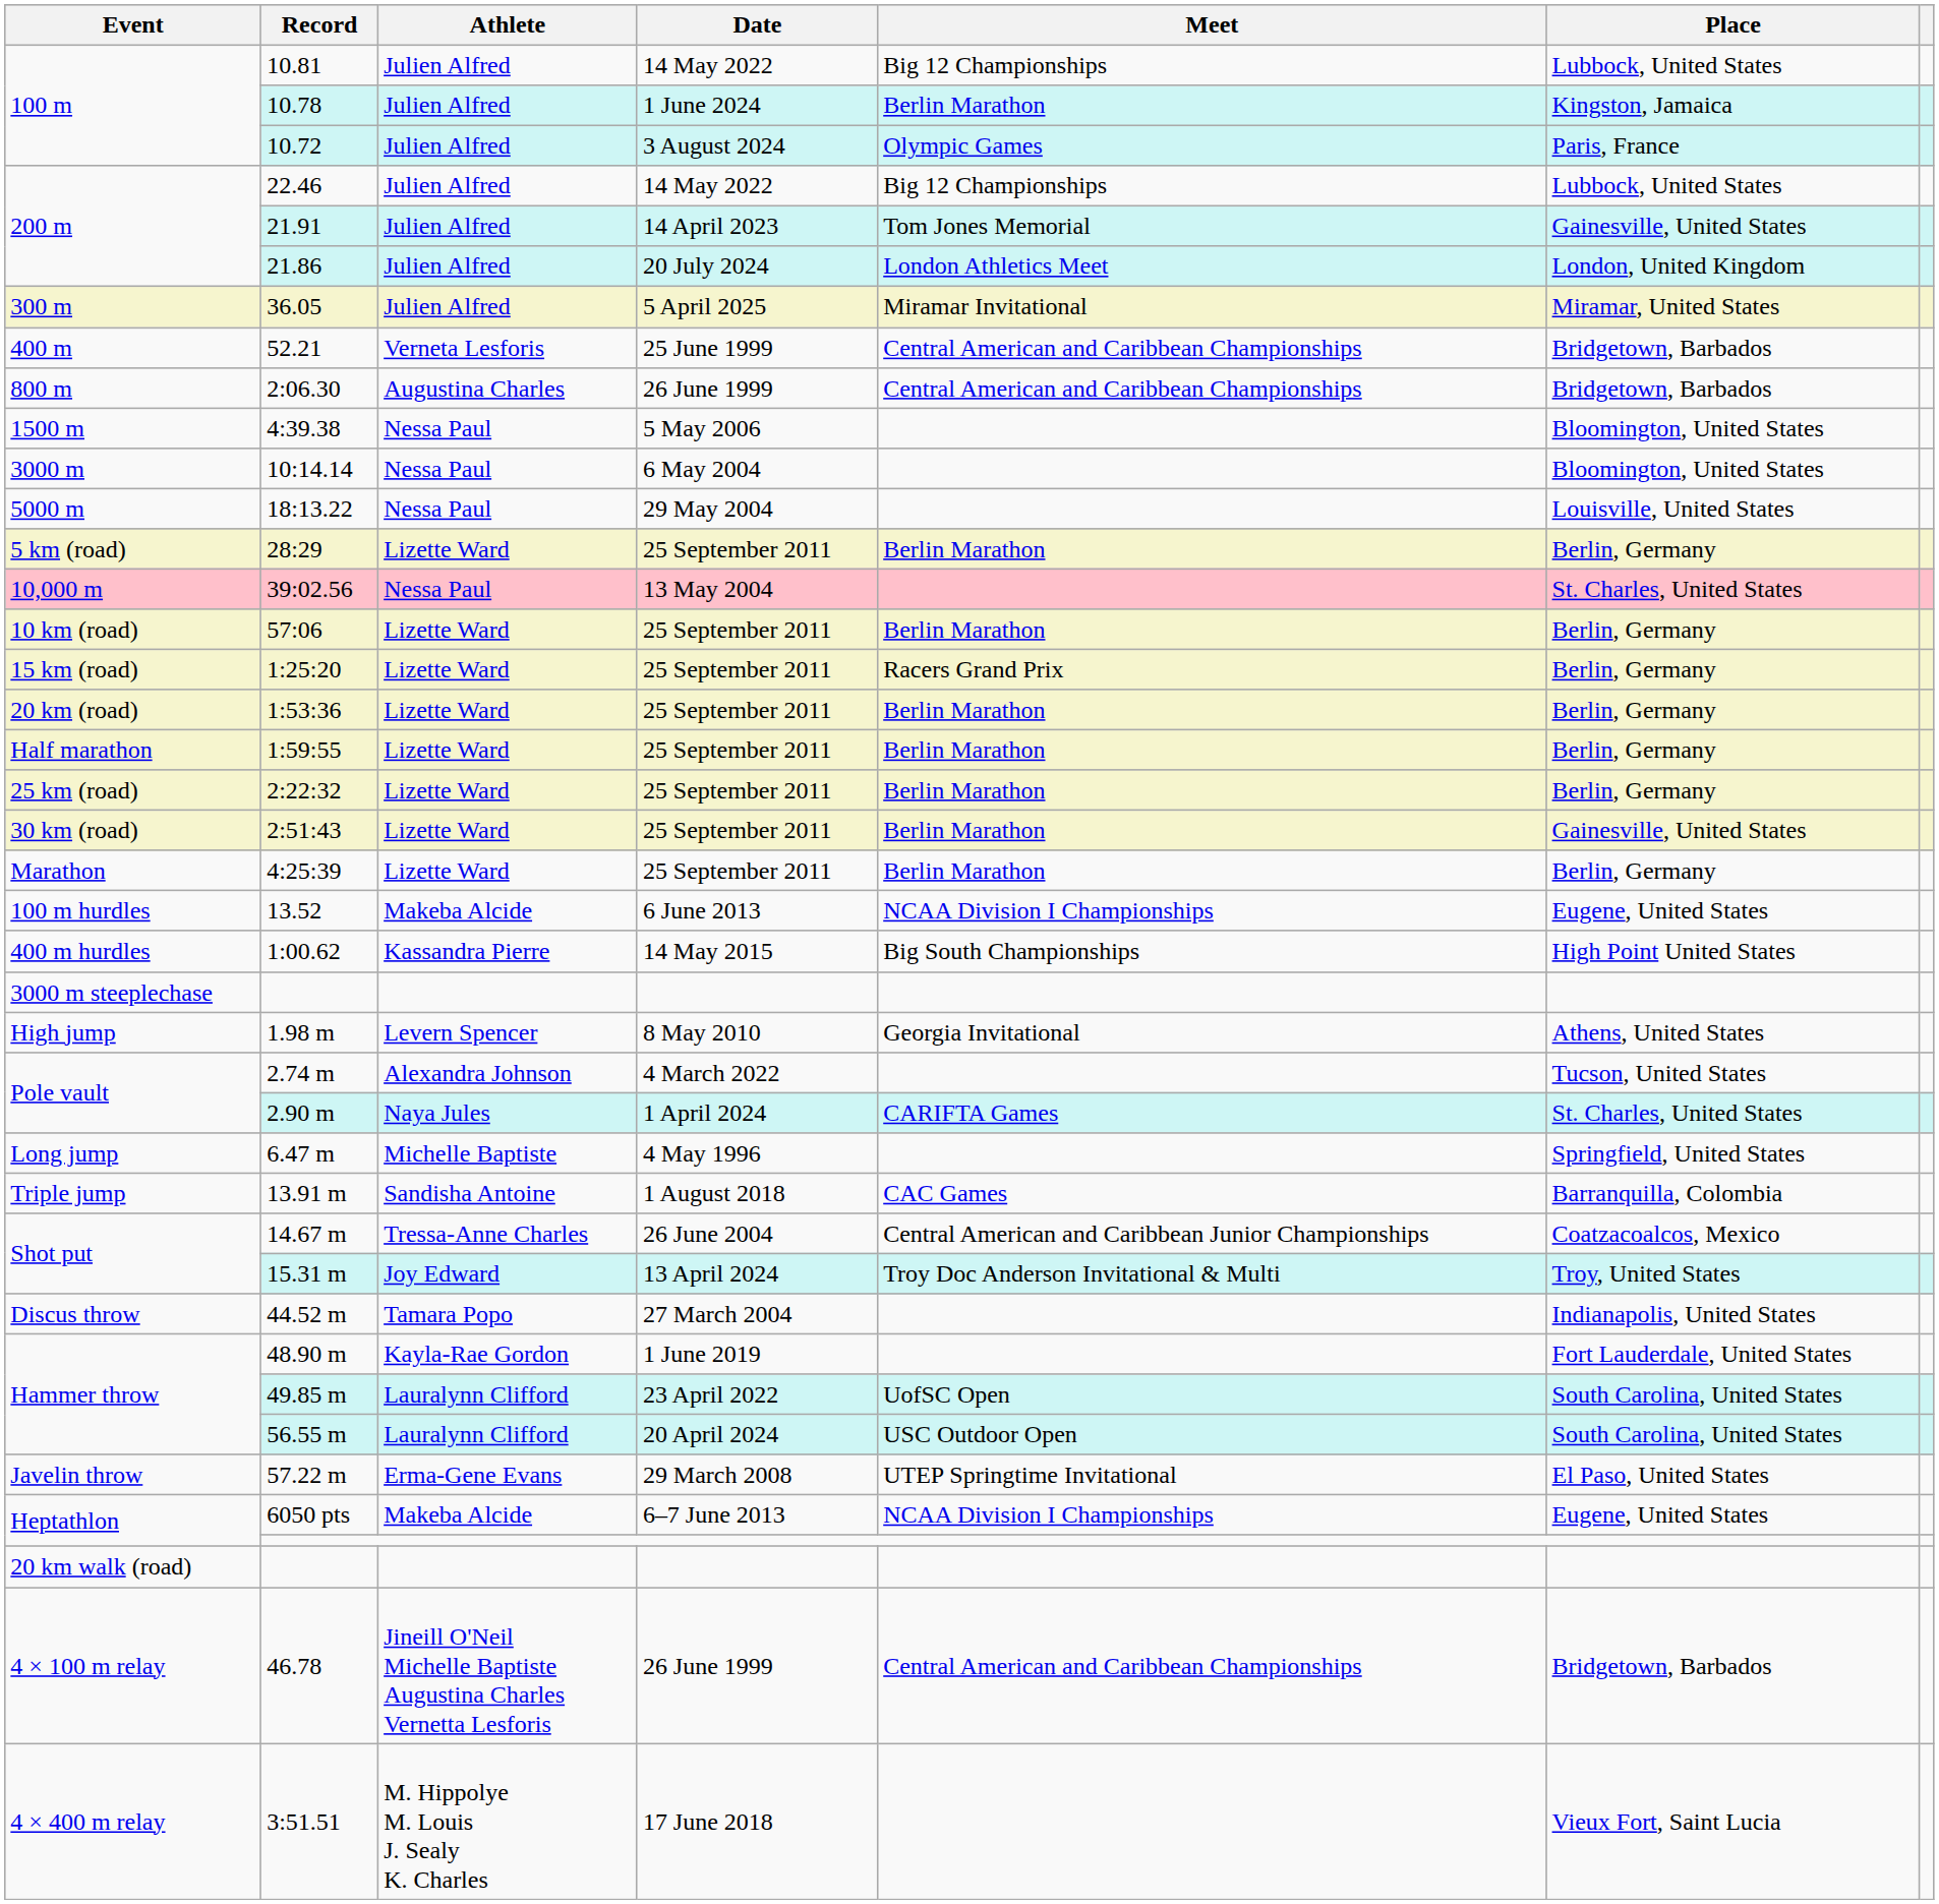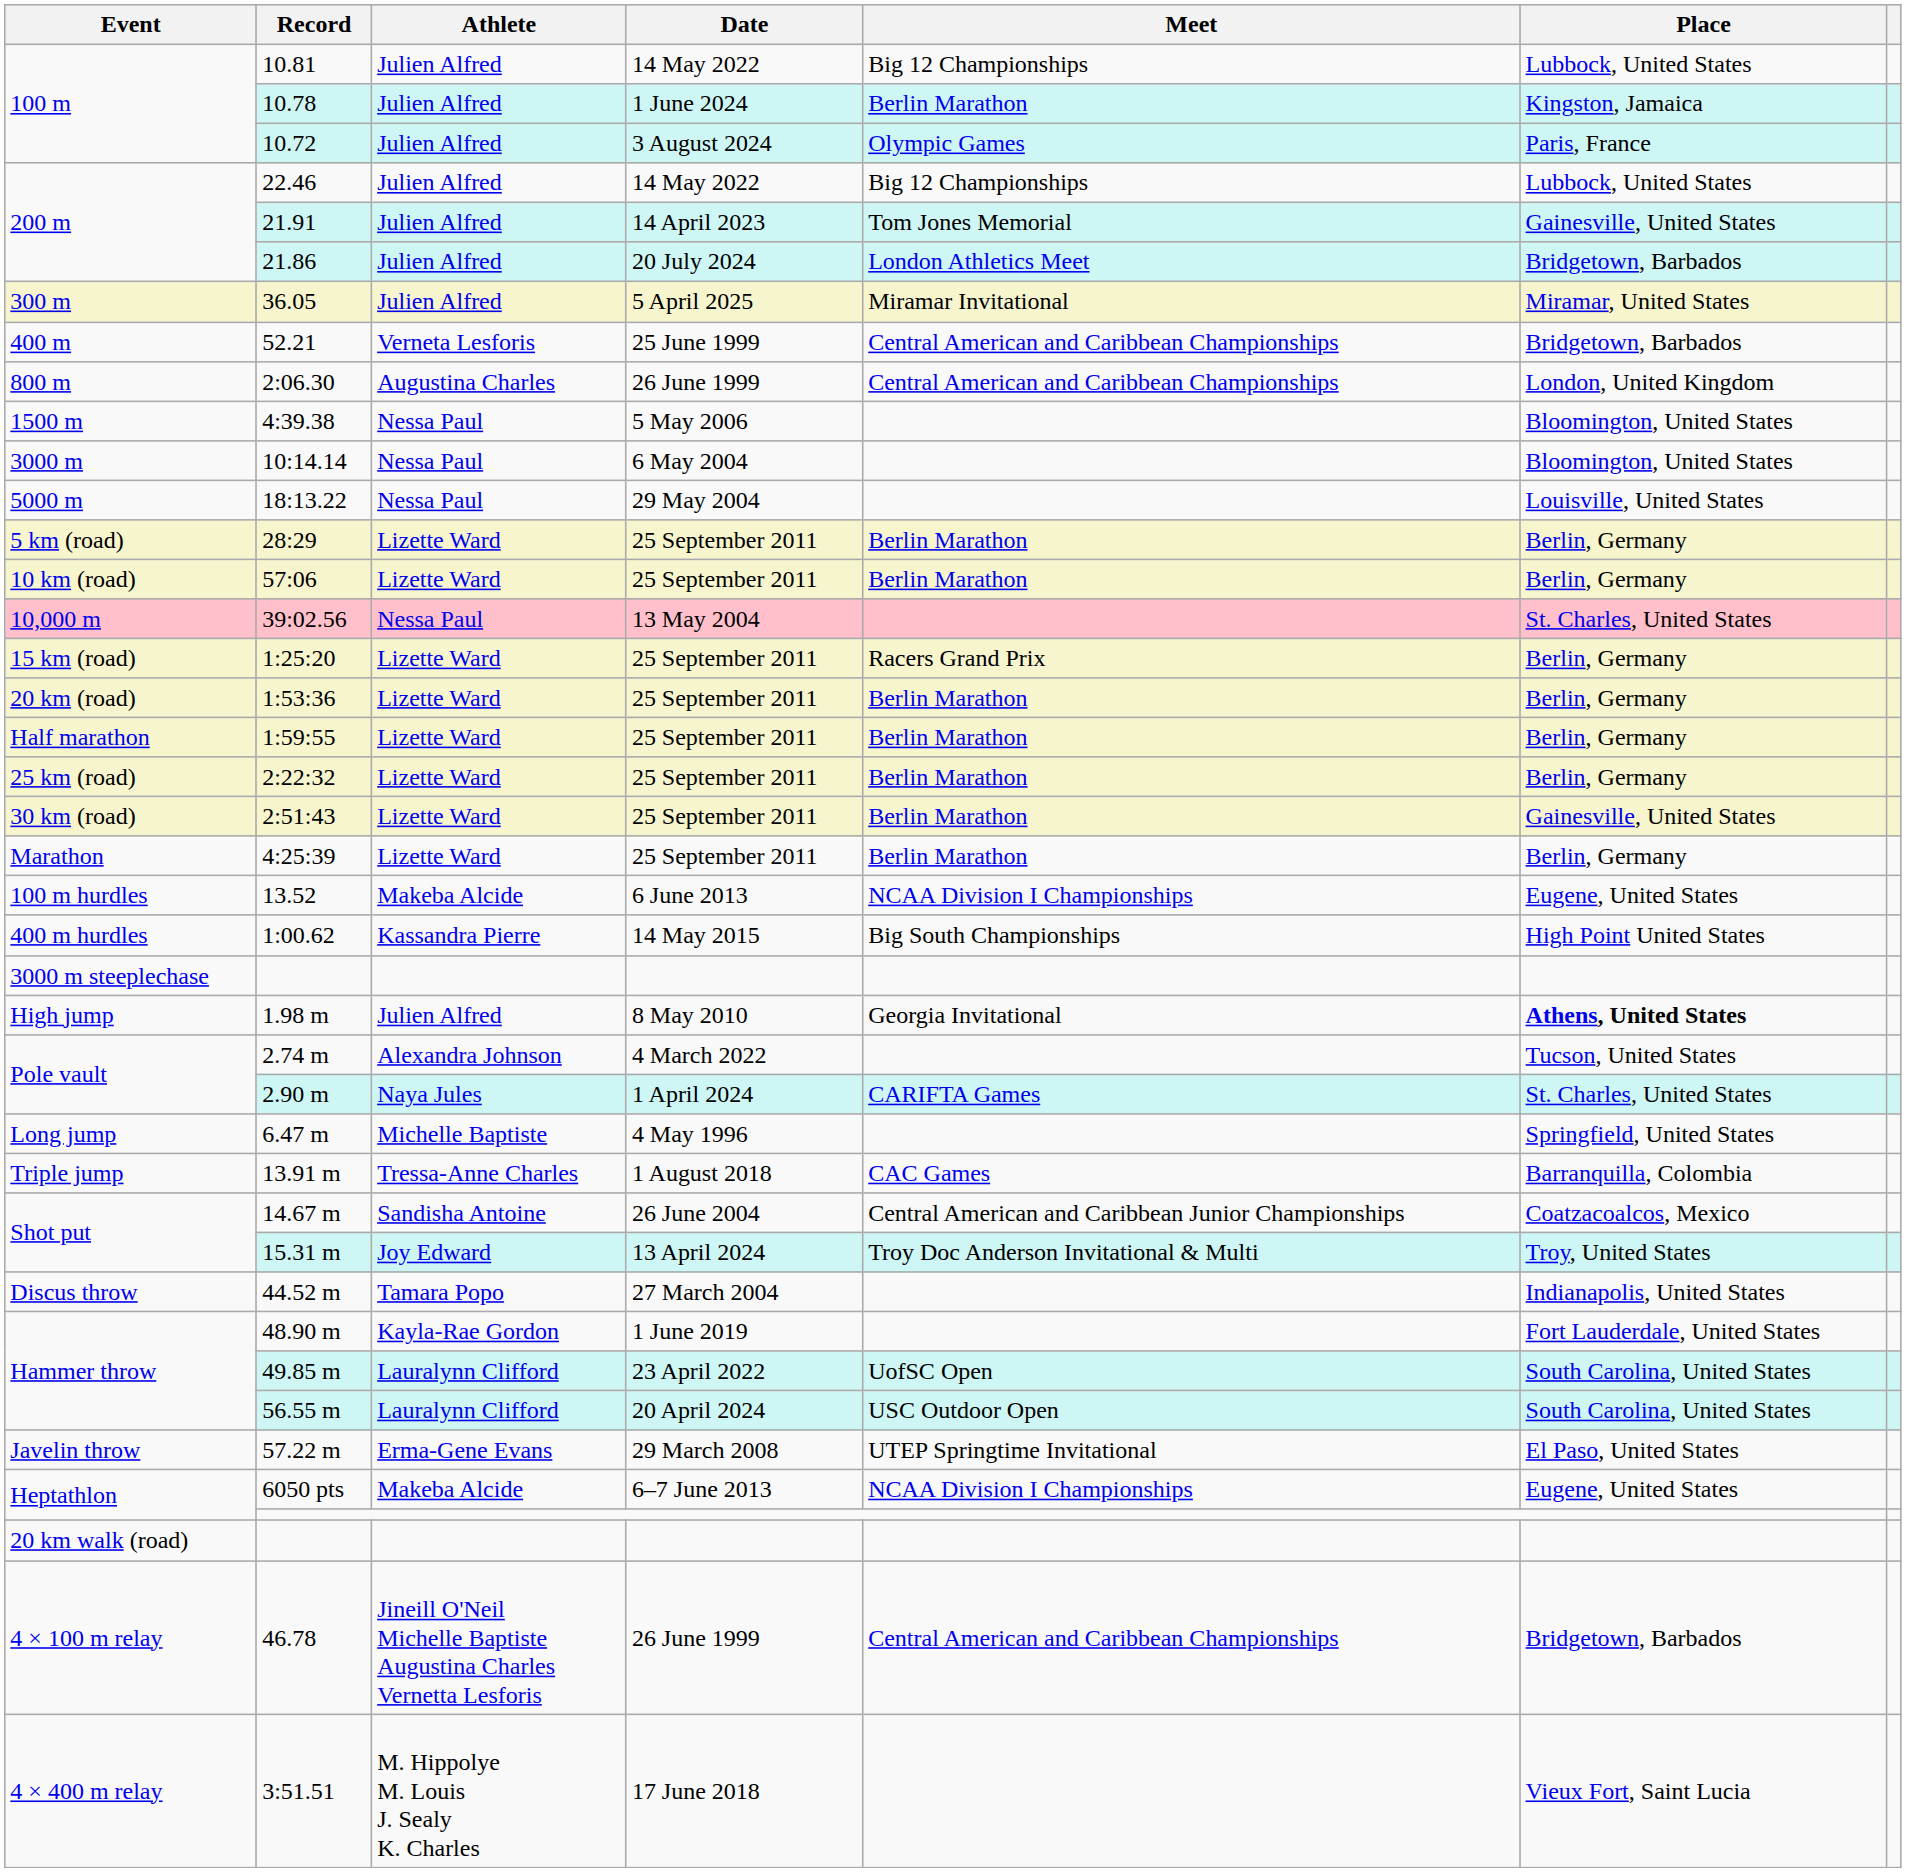21.86 | Place: London, United Kingdom -> Bridgetown, Barbados
2:06.30 | Place: Bridgetown, Barbados -> London, United Kingdom
rows swapped: 39:02.56 <-> 57:06
1.98 m | Athlete: Levern Spencer -> Julien Alfred
1.98 m | Place: normal -> bold
13.91 m | Athlete: Sandisha Antoine -> Tressa-Anne Charles
14.67 m | Athlete: Tressa-Anne Charles -> Sandisha Antoine
